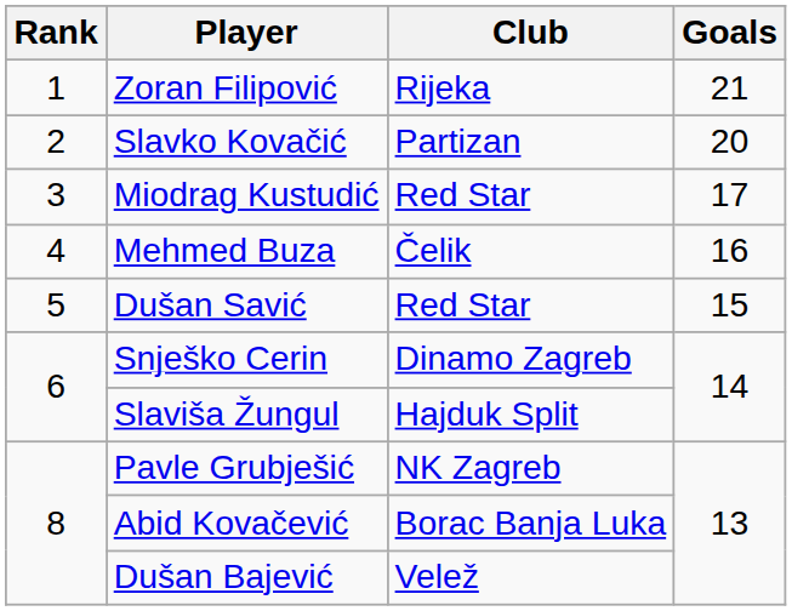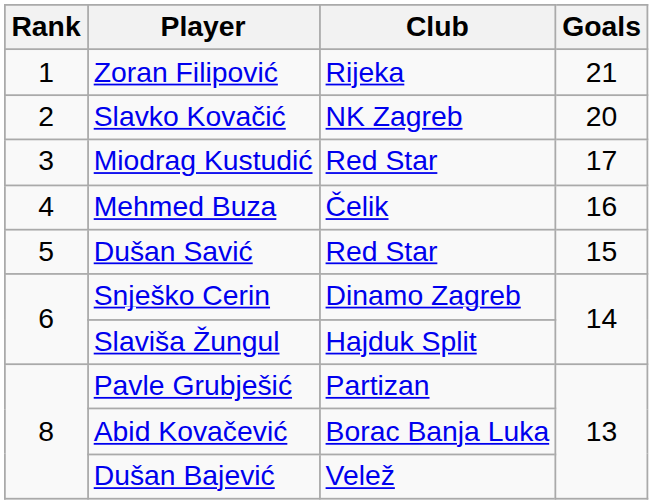Slavko Kovačić | Club: Partizan -> NK Zagreb
Pavle Grubješić | Club: NK Zagreb -> Partizan
